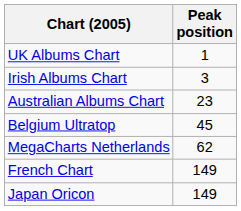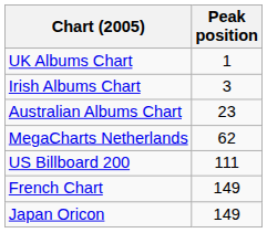- row: Belgium Ultratop | 45
+ row: US Billboard 200 | 111
